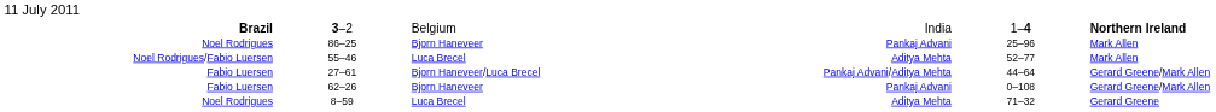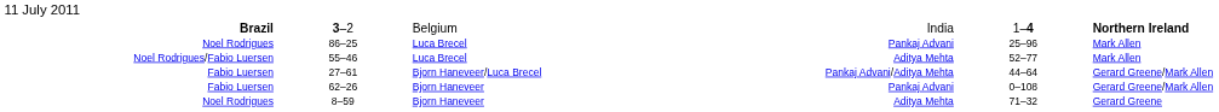86–25 | column 3: Bjorn Haneveer -> Luca Brecel
8–59 | column 3: Luca Brecel -> Bjorn Haneveer
